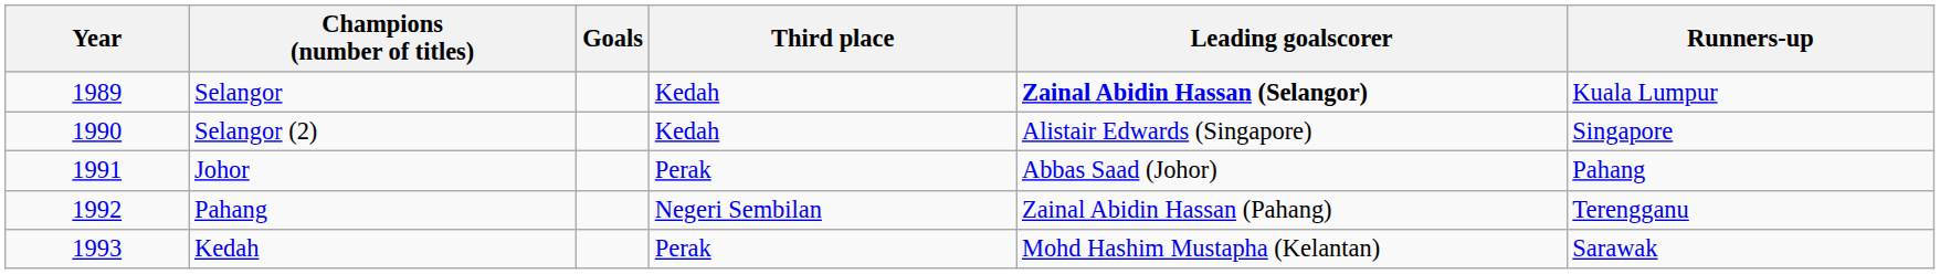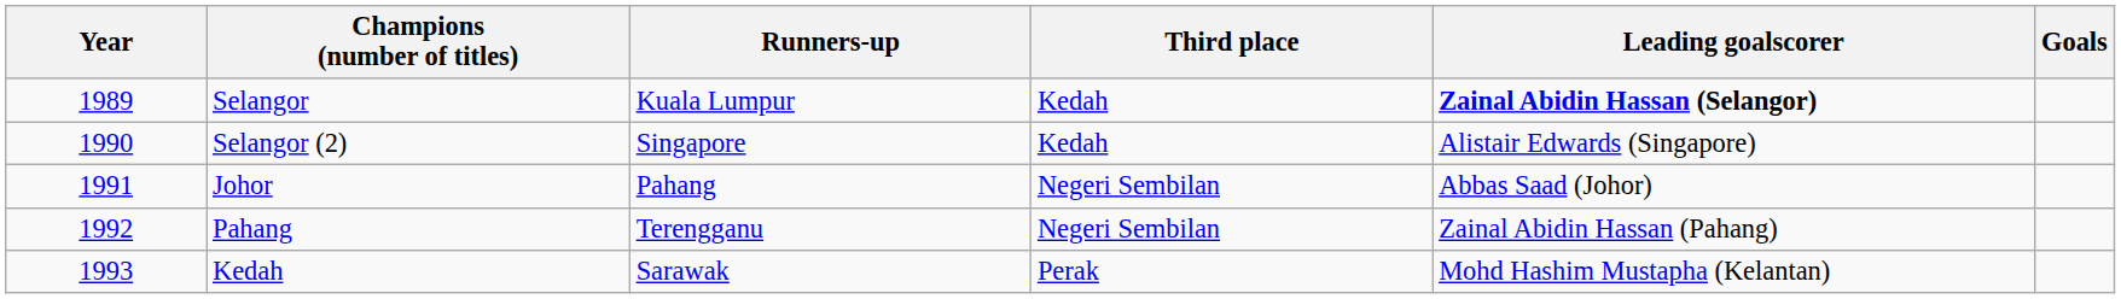columns swapped: Runners-up <-> Goals
Johor | Third place: Perak -> Negeri Sembilan
